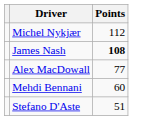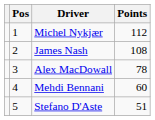+ column: Pos | 1 | 2 | 3 | 4 | 5
James Nash | Points: bold -> normal
Alex MacDowall | Points: 77 -> 78
